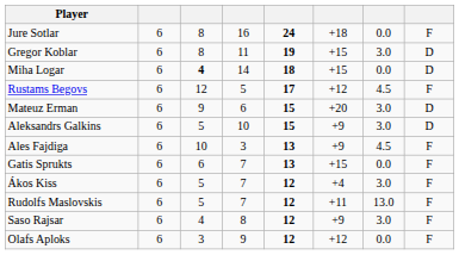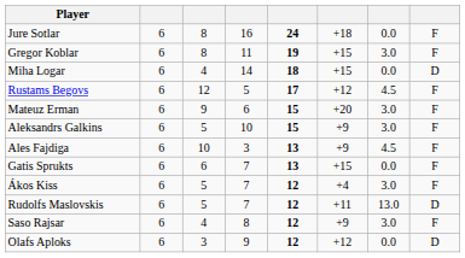Gregor Koblar | column 8: D -> F
Miha Logar | column 3: bold -> normal
Mateuz Erman | column 8: D -> F
Aleksandrs Galkins | column 8: D -> F
Rudolfs Maslovskis | column 8: F -> D
Olafs Aploks | column 8: F -> D
